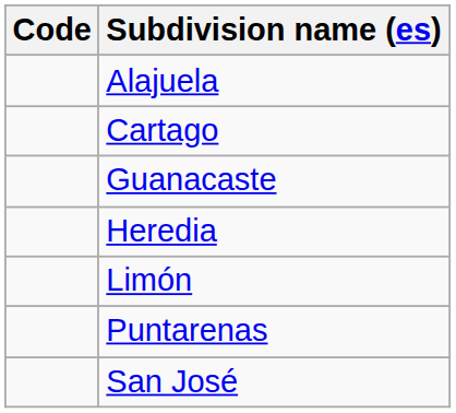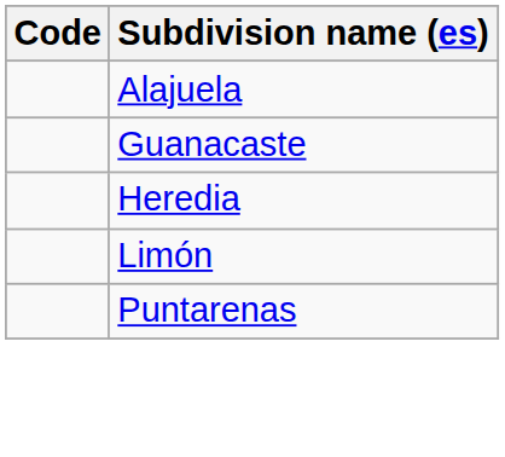- row: Cartago
- row: San José
